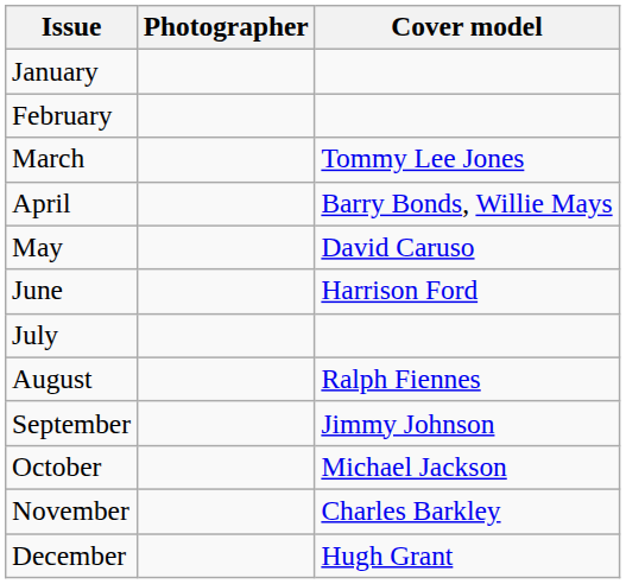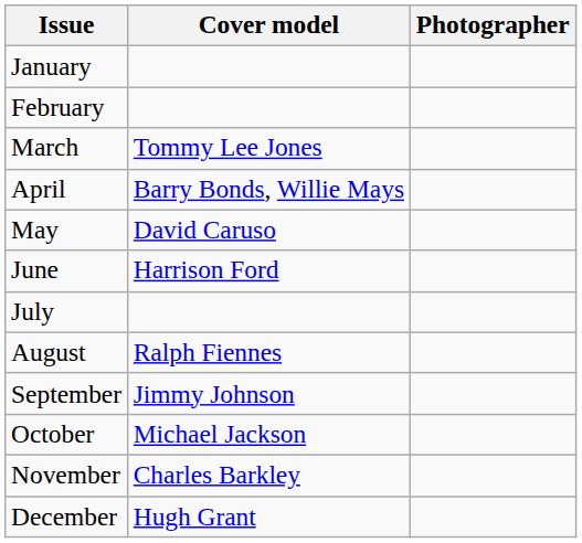columns swapped: Cover model <-> Photographer
